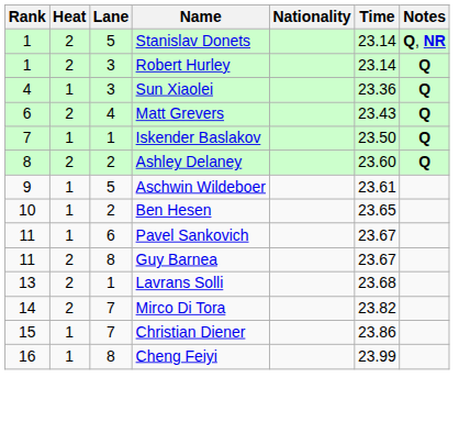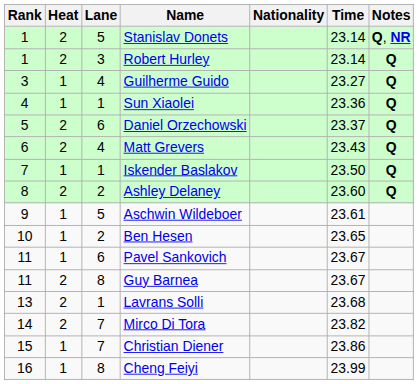+ row: 3 | 1 | 4 | Guilherme Guido | 23.27 | Q
Sun Xiaolei | Lane: 3 -> 1
+ row: 5 | 2 | 6 | Daniel Orzechowski | 23.37 | Q
